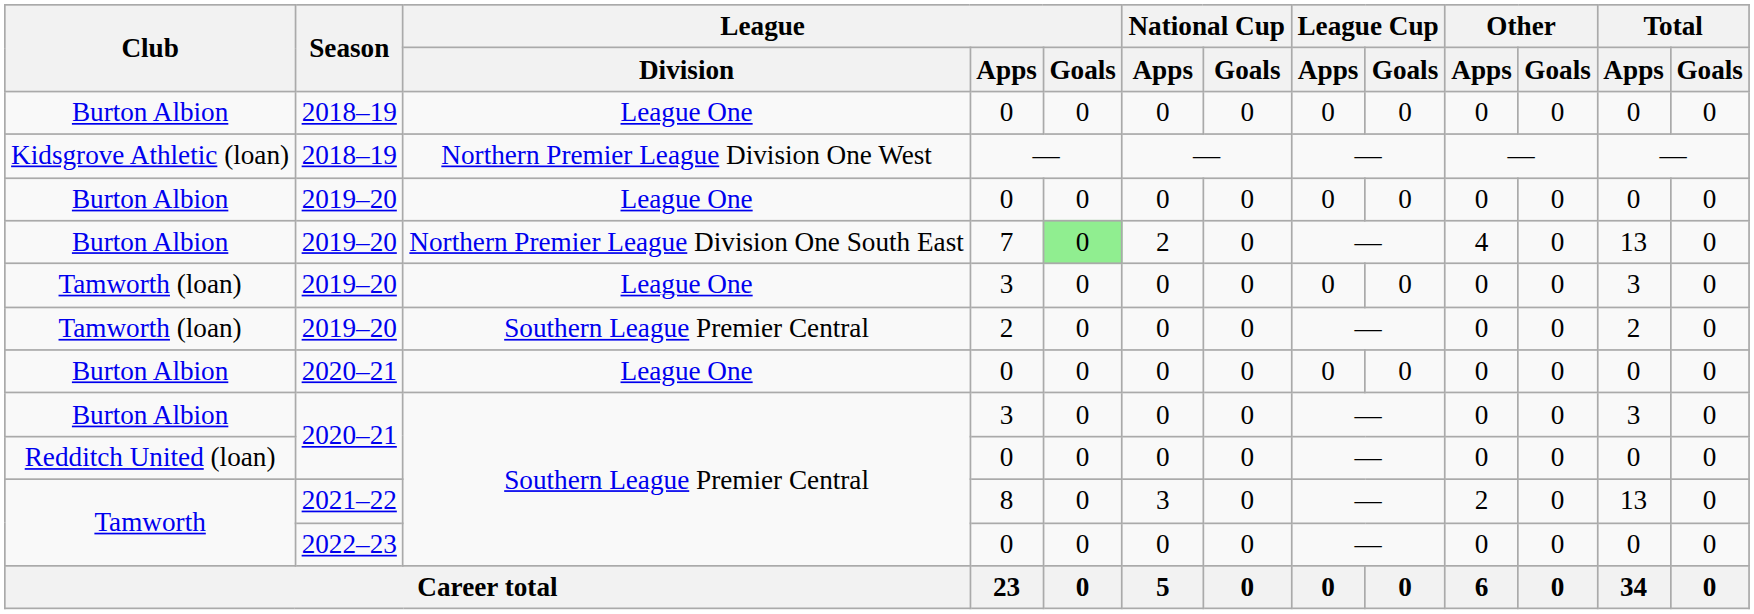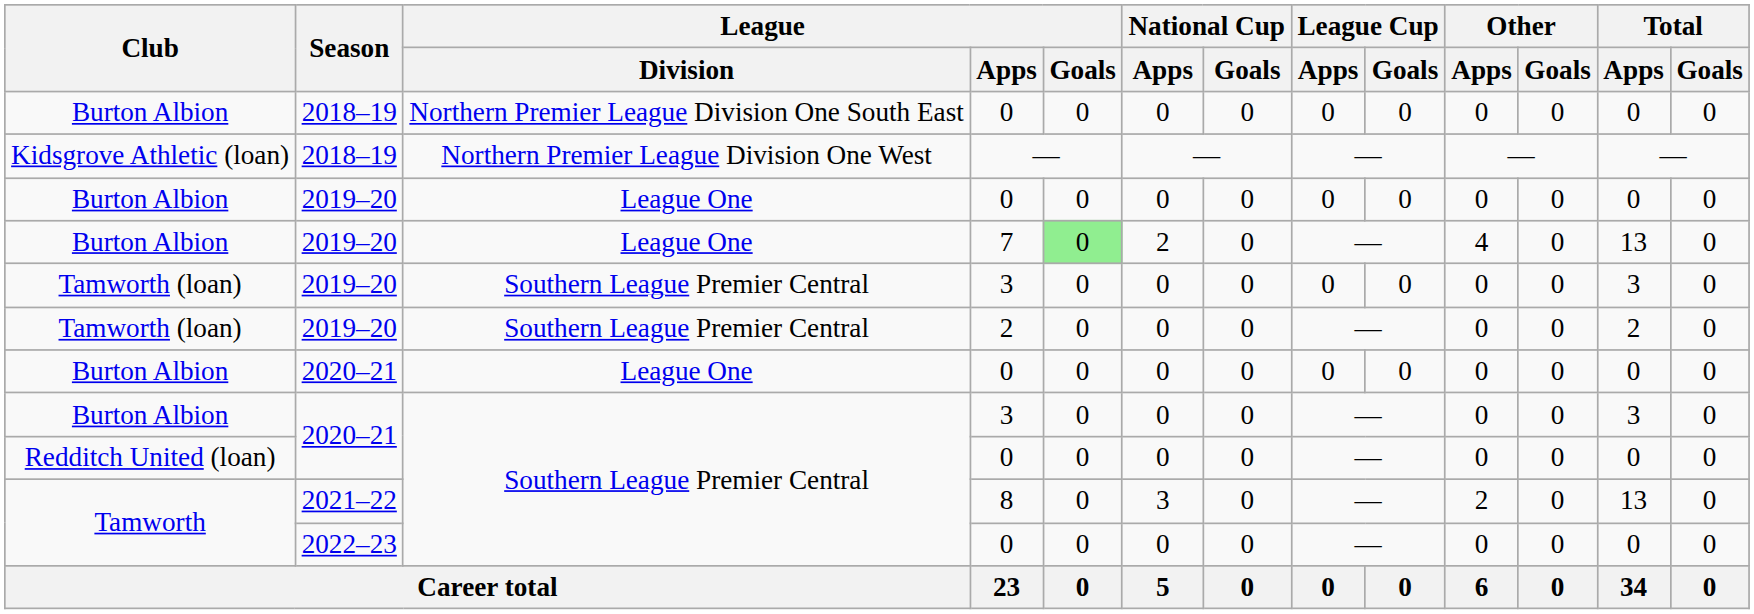2018–19 / 0 | League / Division: League One -> Northern Premier League Division One South East
7 | League / Division: Northern Premier League Division One South East -> League One
2019–20 / 3 | League / Division: League One -> Southern League Premier Central
